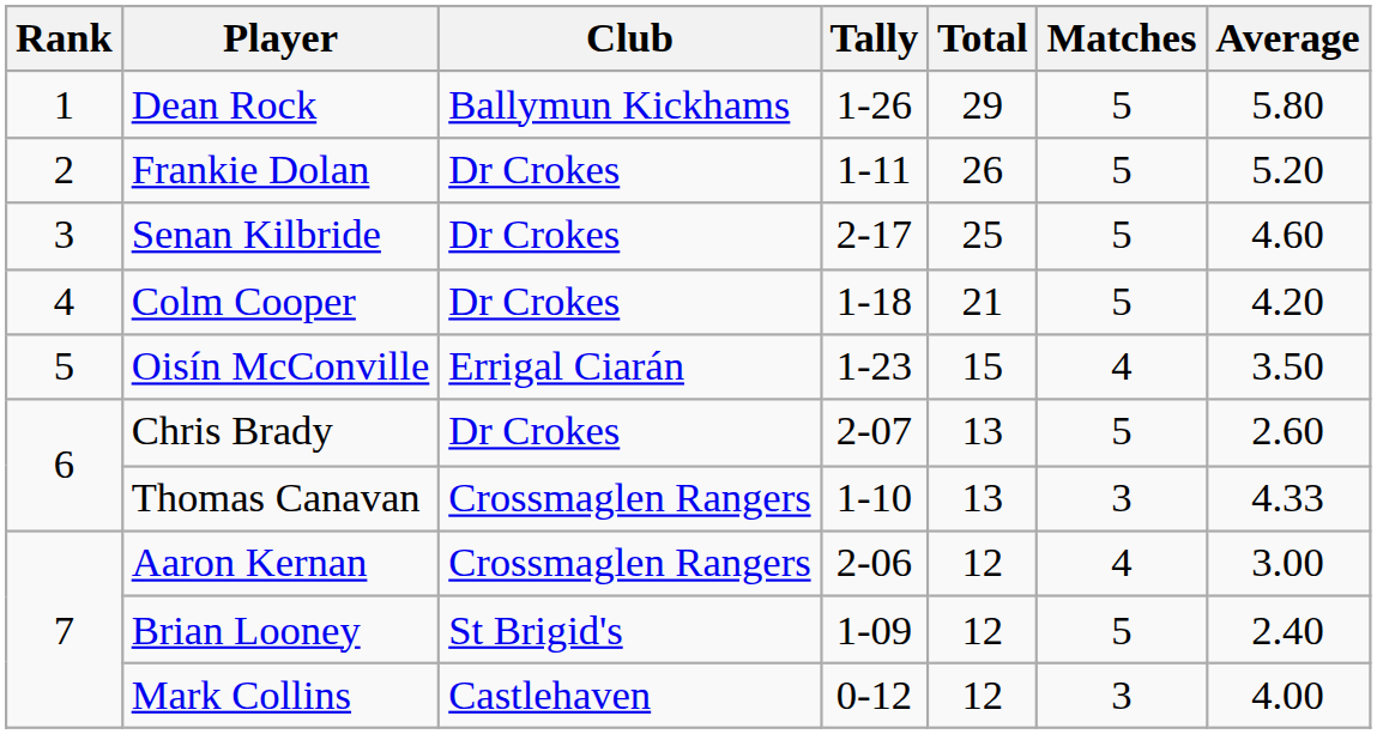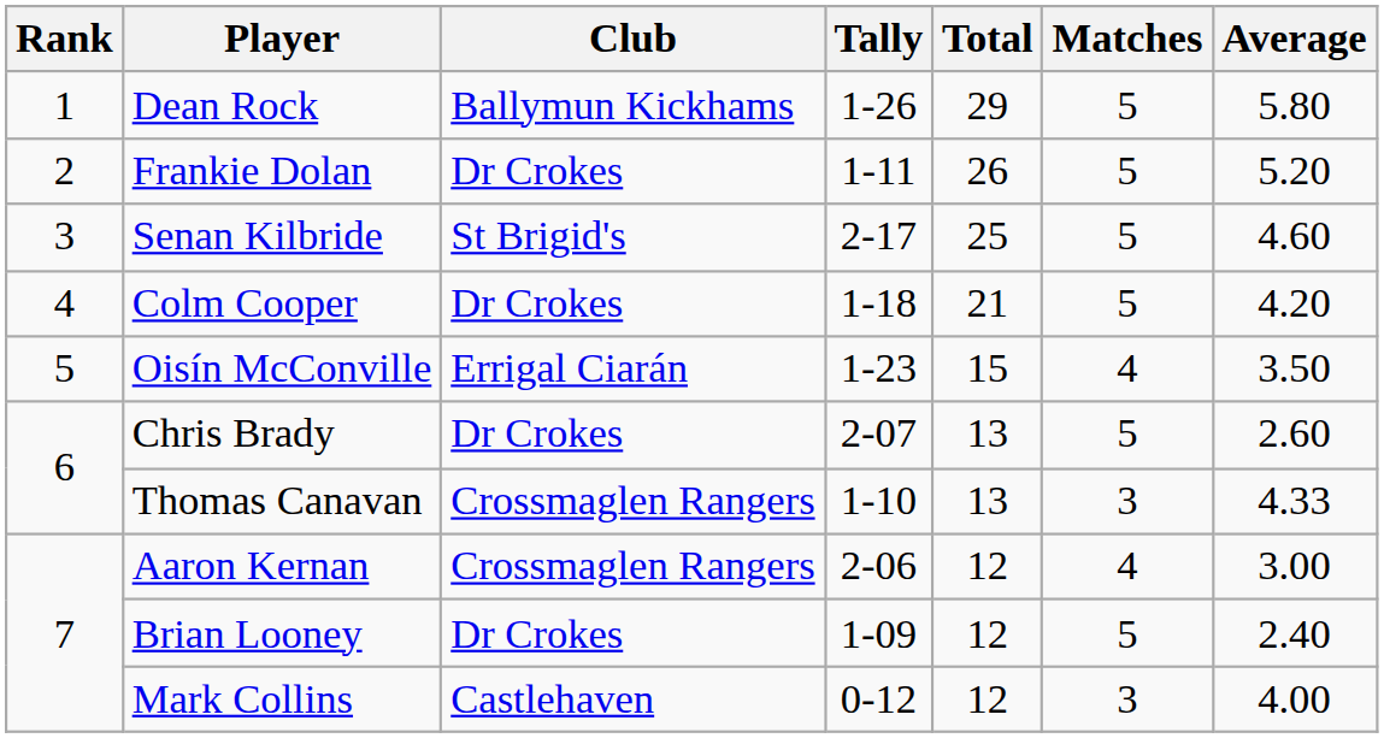Senan Kilbride | Club: Dr Crokes -> St Brigid's
Brian Looney | Club: St Brigid's -> Dr Crokes
